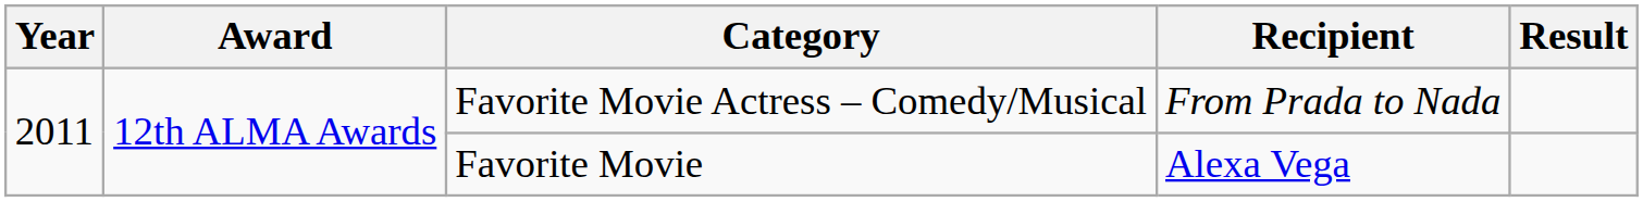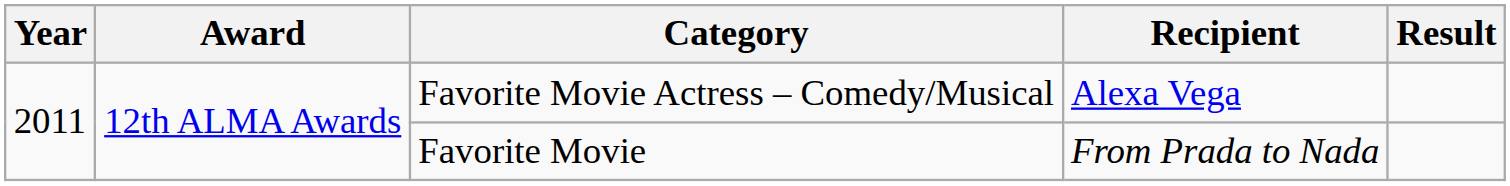Favorite Movie Actress – Comedy/Musical | Recipient: From Prada to Nada -> Alexa Vega
Favorite Movie | Recipient: Alexa Vega -> From Prada to Nada
